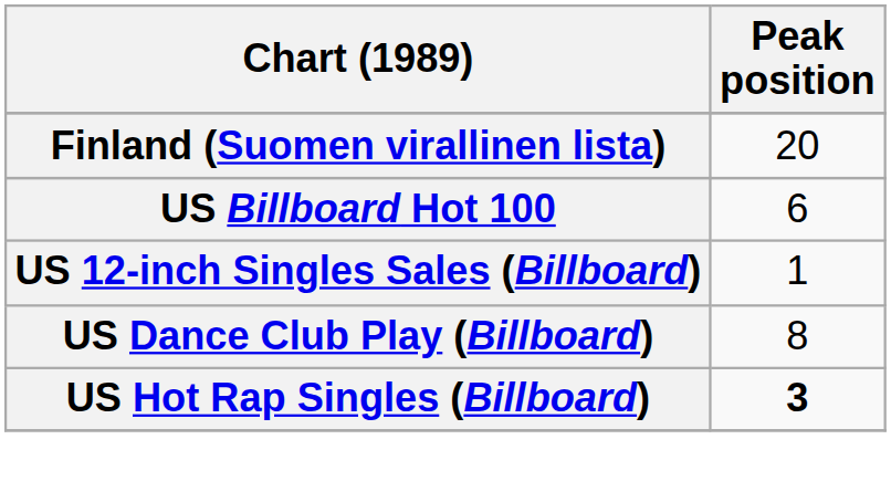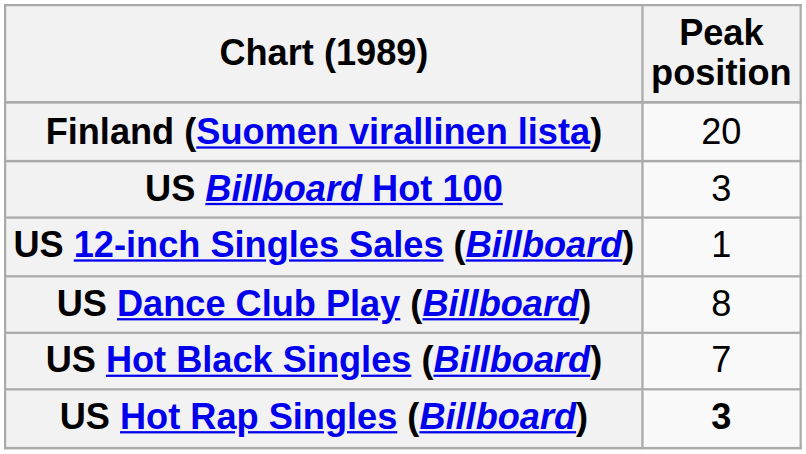US Billboard Hot 100 | Peak position: 6 -> 3
+ row: US Hot Black Singles (Billboard) | 7
